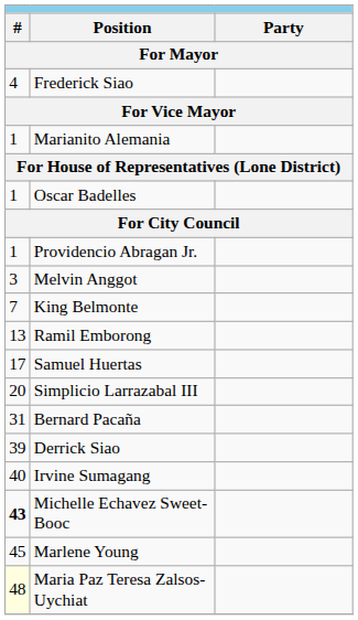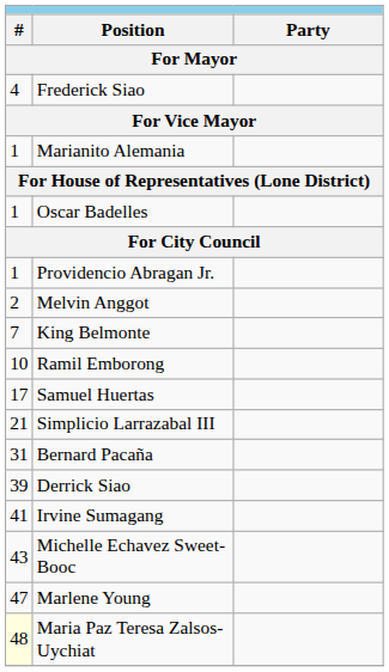Melvin Anggot | column 1: 3 -> 2
Ramil Emborong | column 1: 13 -> 10
Simplicio Larrazabal III | column 1: 20 -> 21
Irvine Sumagang | column 1: 40 -> 41
Michelle Echavez Sweet-Booc | column 1: bold -> normal
Marlene Young | column 1: 45 -> 47
